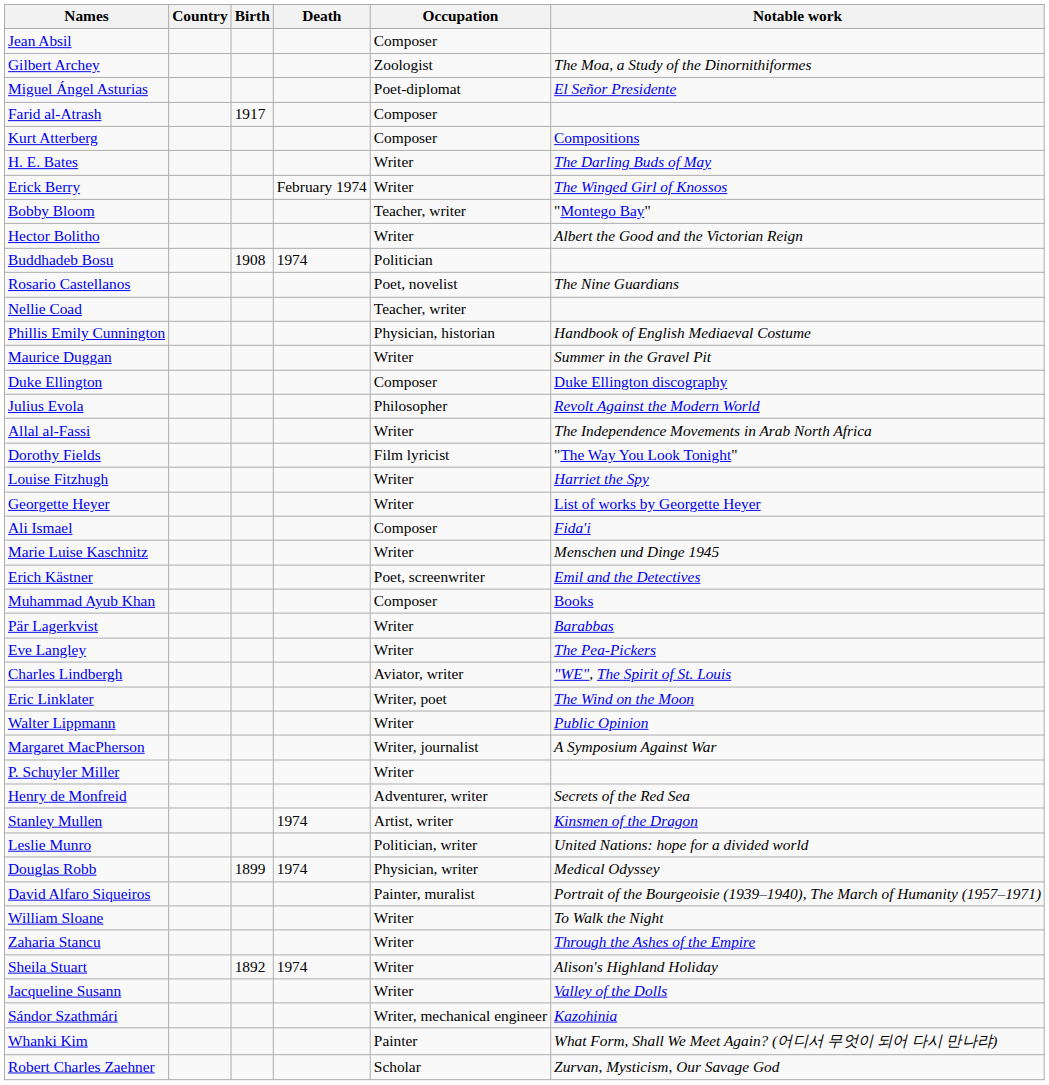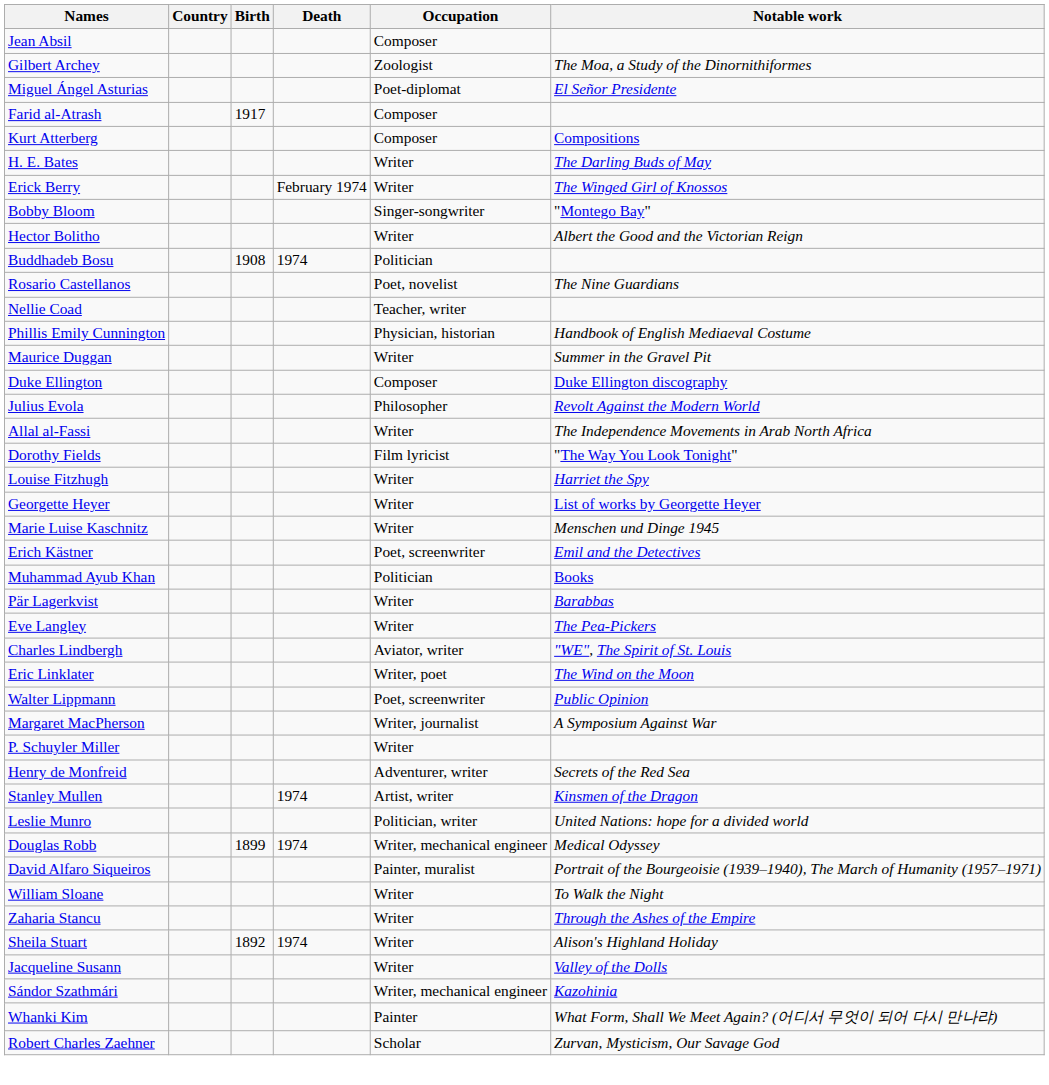Bobby Bloom | Occupation: Teacher, writer -> Singer-songwriter
- row: Ali Ismael | Composer | Fida'i
Muhammad Ayub Khan | Occupation: Composer -> Politician
Walter Lippmann | Occupation: Writer -> Poet, screenwriter
Douglas Robb | Occupation: Physician, writer -> Writer, mechanical engineer
